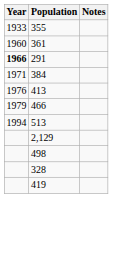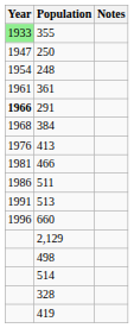355 | Year: no background -> lightgreen background
+ row: 1947 | 250
+ row: 1954 | 248
361 | Year: 1960 -> 1961
384 | Year: 1971 -> 1968
466 | Year: 1979 -> 1981
+ row: 1986 | 511
513 | Year: 1994 -> 1991
+ row: 1996 | 660
+ row: 514
